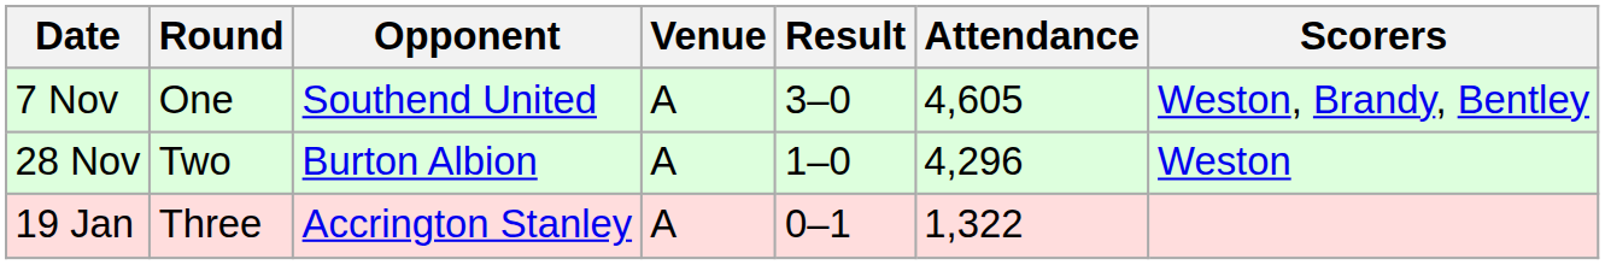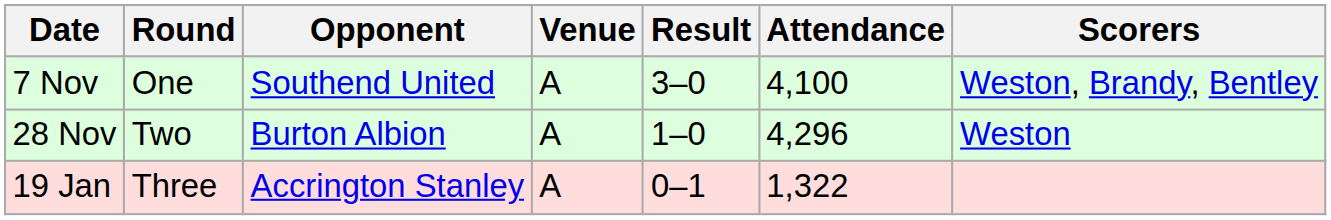7 Nov | Attendance: 4,605 -> 4,100
